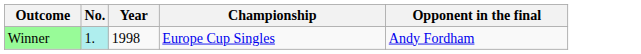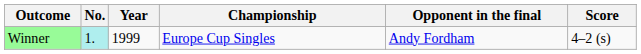+ column: Score | 4–2 (s)
Winner | Year: 1998 -> 1999
